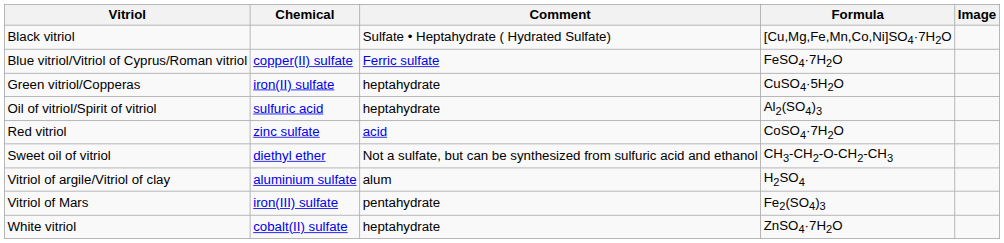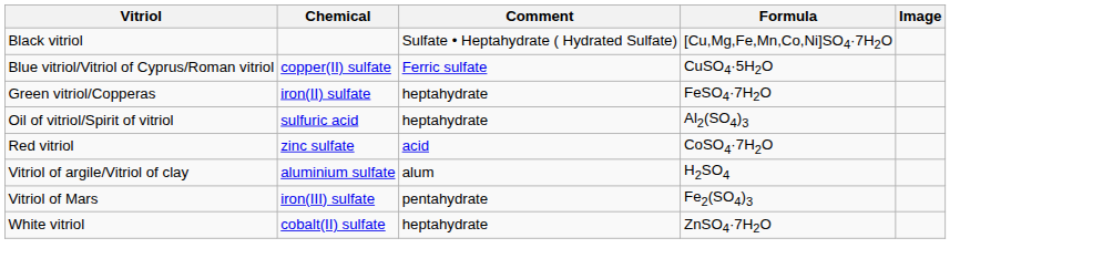Blue vitriol/Vitriol of Cyprus/Roman vitriol | Formula: FeSO4·7H2O -> CuSO4·5H2O
Green vitriol/Copperas | Formula: CuSO4·5H2O -> FeSO4·7H2O
- row: Sweet oil of vitriol | diethyl ether | Not a sulfate, but can be synthesized from sulfuric acid and ethanol | CH3-CH2-O-CH2-CH3
